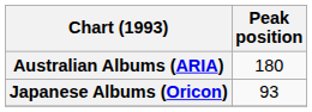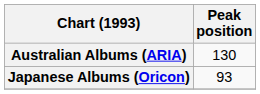Australian Albums (ARIA) | Peak position: 180 -> 130
